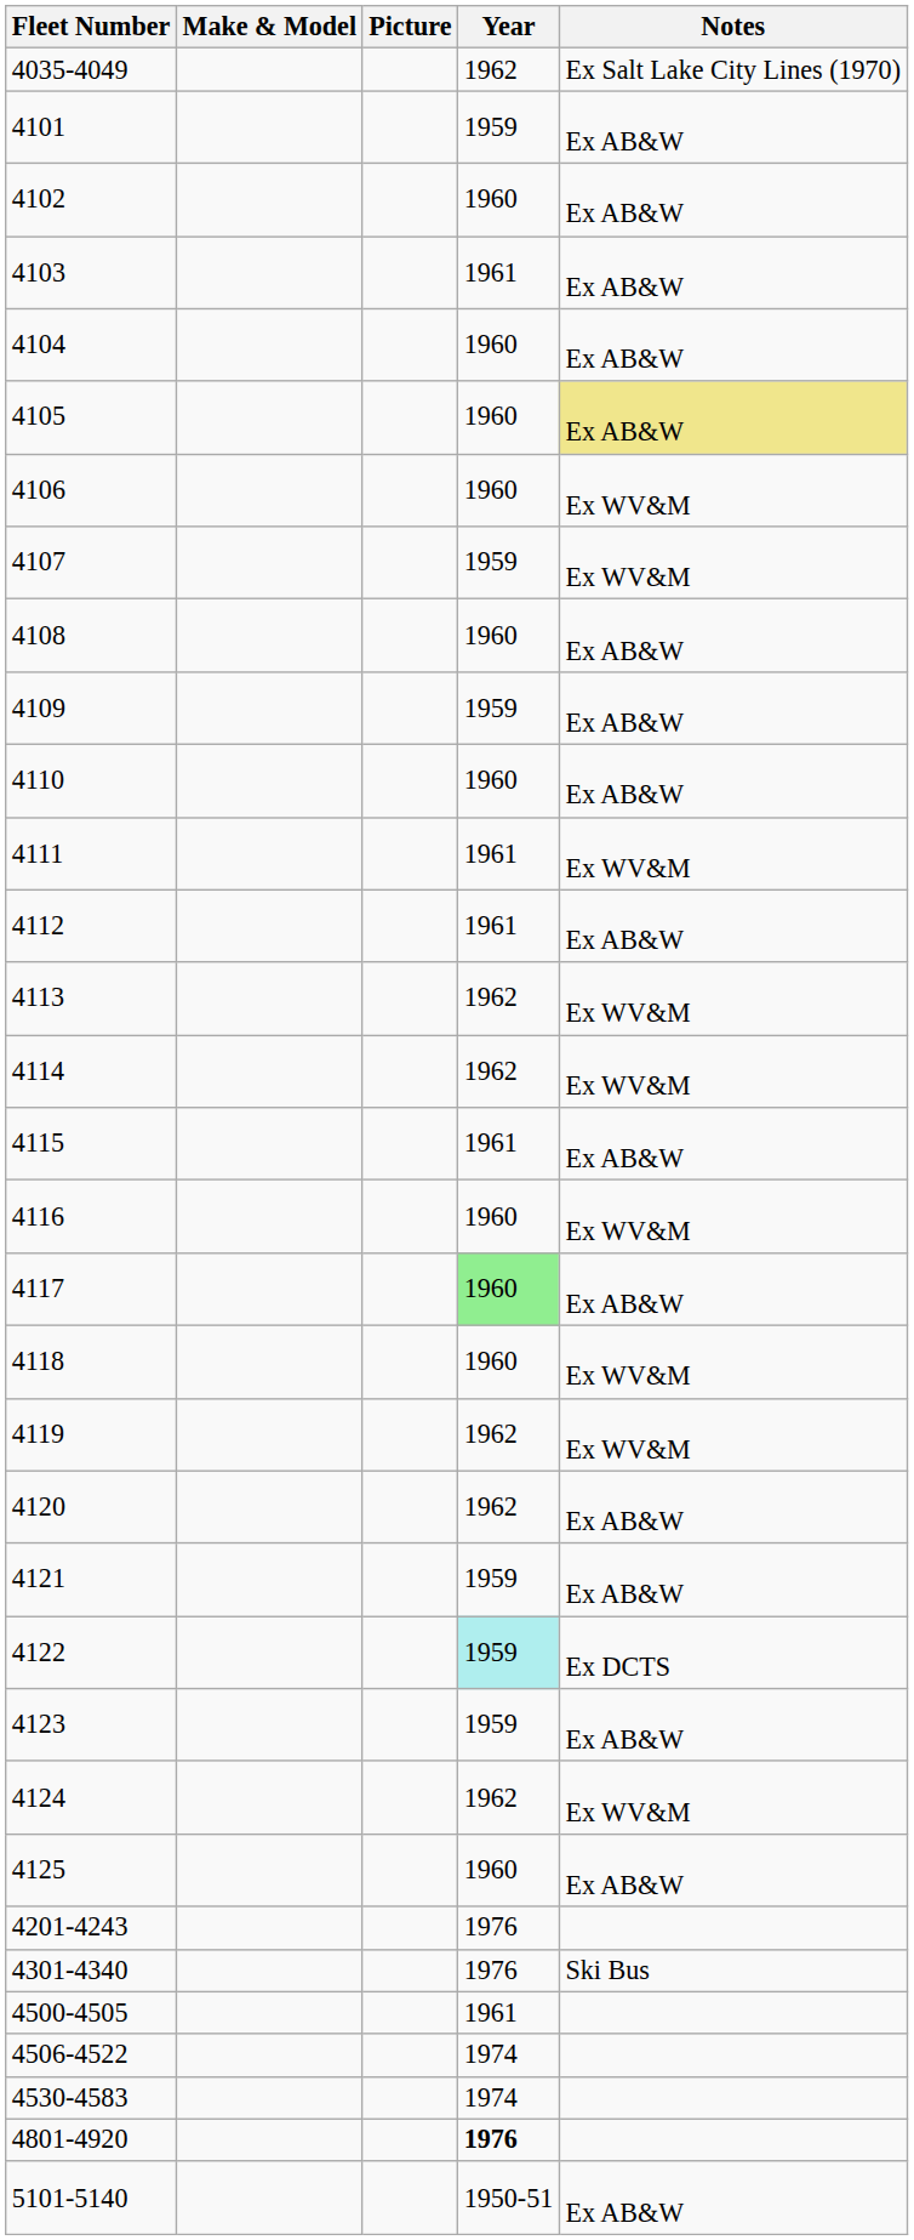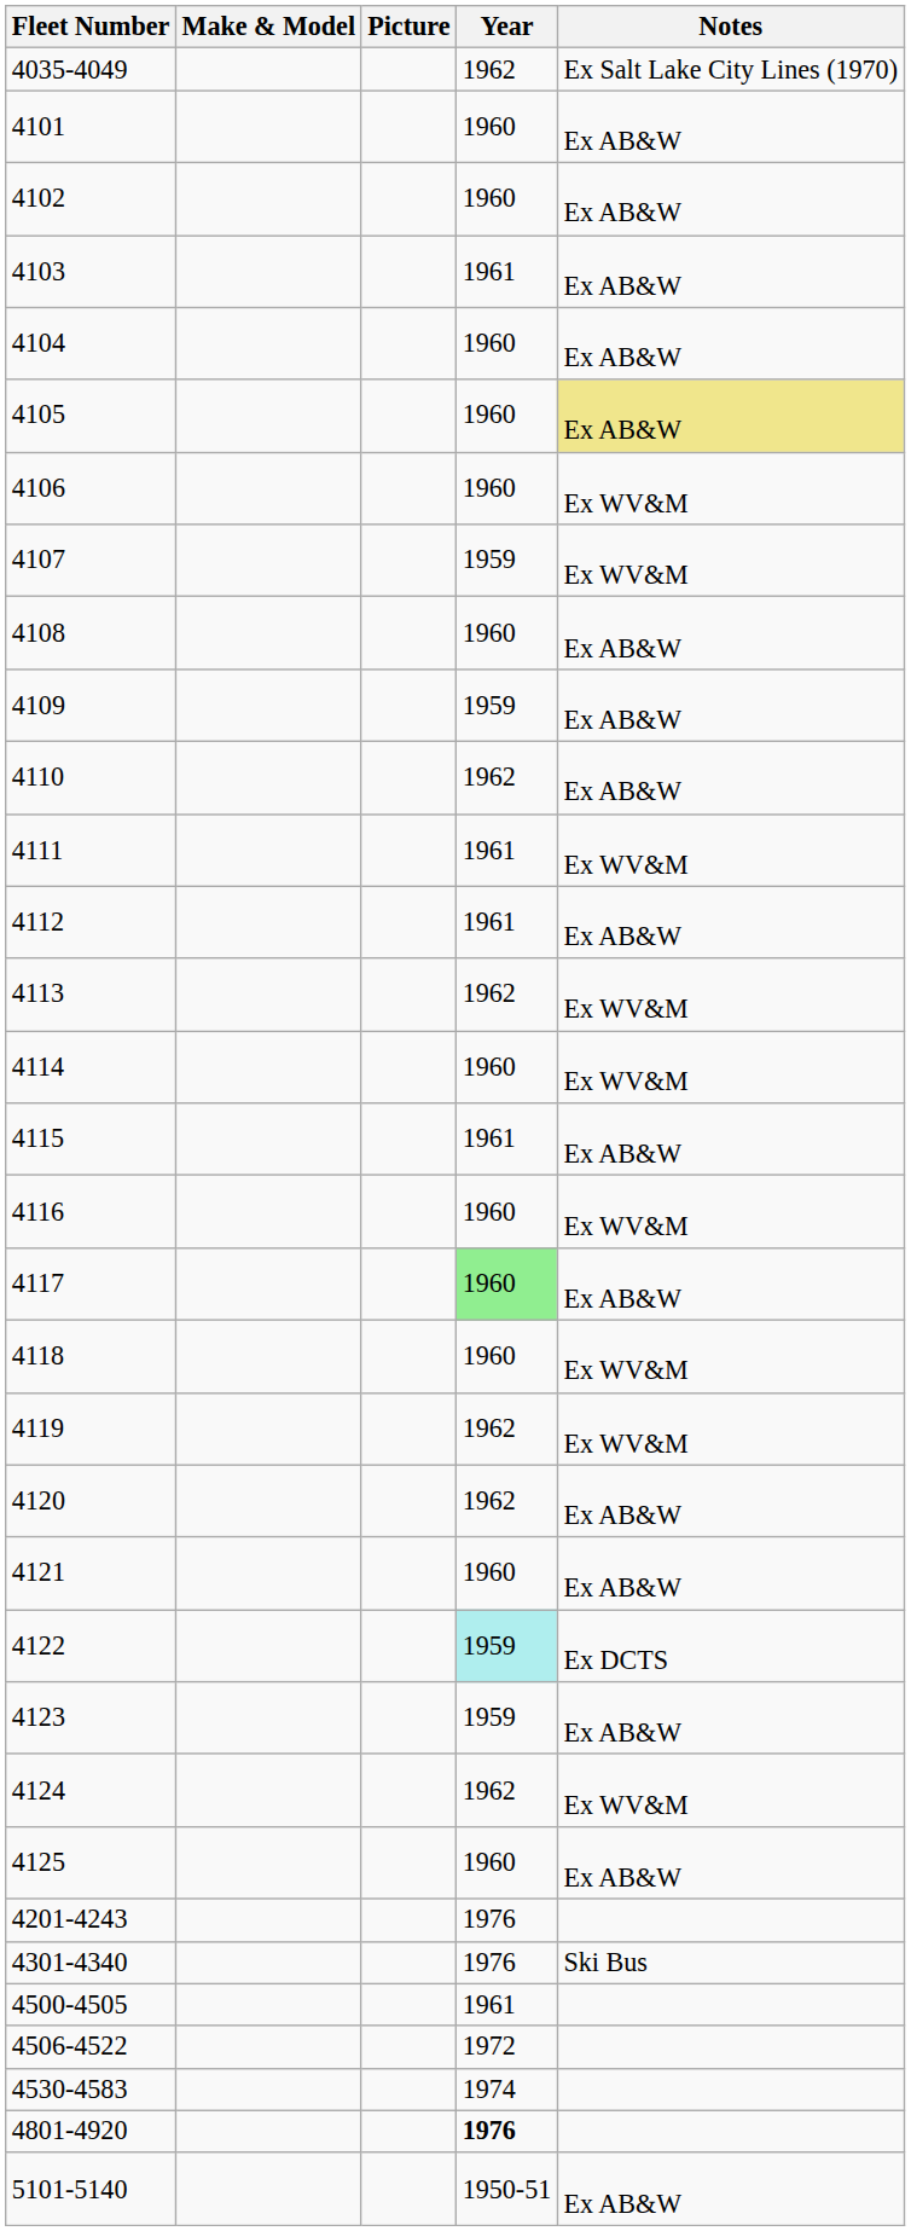4101 | Year: 1959 -> 1960
4110 | Year: 1960 -> 1962
4114 | Year: 1962 -> 1960
4121 | Year: 1959 -> 1960
4506-4522 | Year: 1974 -> 1972
